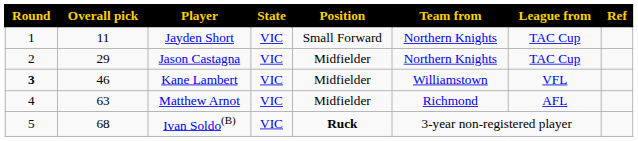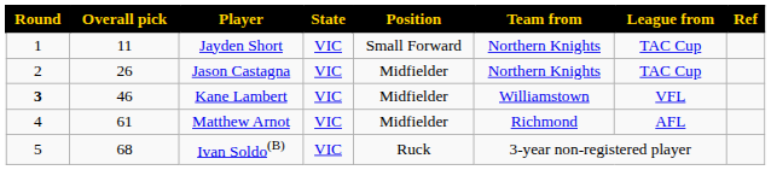Jason Castagna | Overall pick: 29 -> 26
Matthew Arnot | Overall pick: 63 -> 61
Ivan Soldo(B) | Position: bold -> normal
